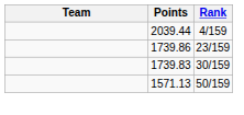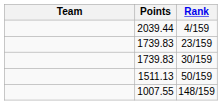23/159 | Points: 1739.86 -> 1739.83
50/159 | Points: 1571.13 -> 1511.13
+ row: 1007.55 | 148/159
